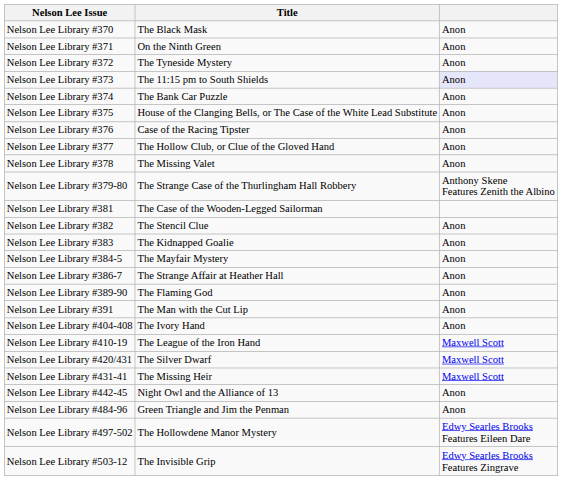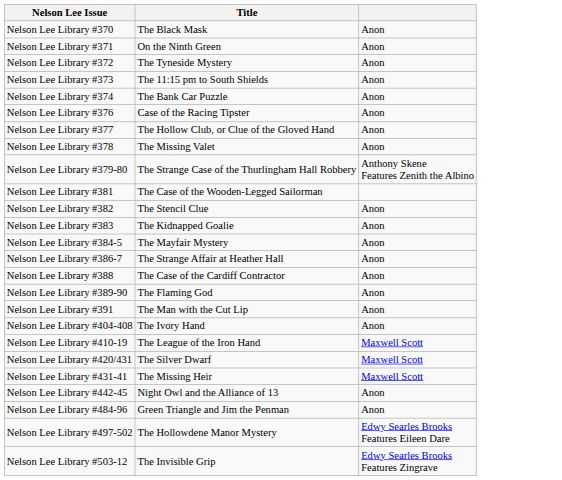Nelson Lee Library #373 | column 3: lavender background -> no background
- row: Nelson Lee Library #375 | House of the Clanging Bells, or The Case of the White Lead Substitute | Anon
+ row: Nelson Lee Library #388 | The Case of the Cardiff Contractor | Anon
